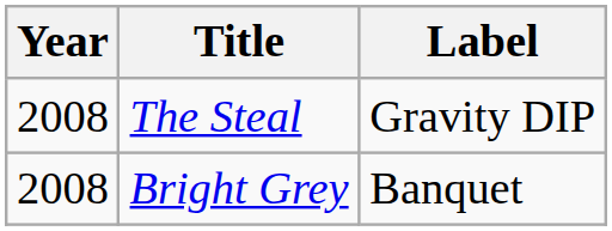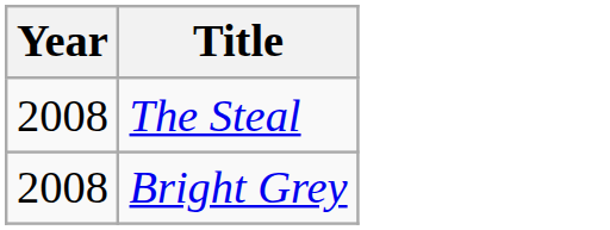- column: Label | Gravity DIP | Banquet
